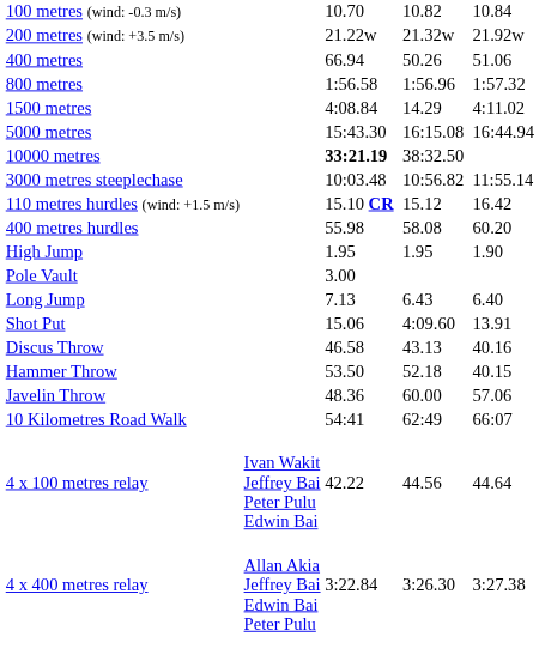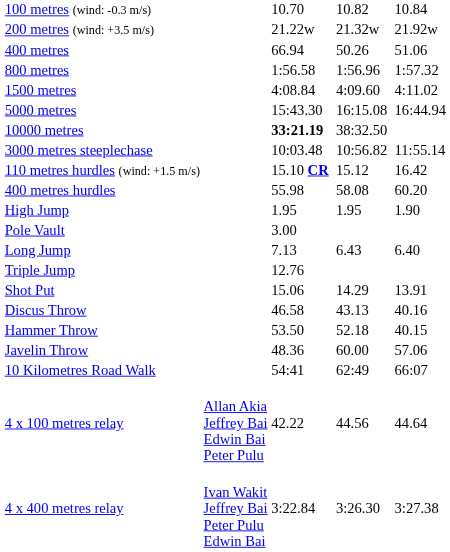1500 metres | column 5: 14.29 -> 4:09.60
+ row: Triple Jump | 12.76
Shot Put | column 5: 4:09.60 -> 14.29
4 x 100 metres relay | column 2: Ivan Wakit Jeffrey Bai Peter Pulu Edwin Bai -> Allan Akia Jeffrey Bai Edwin Bai Peter Pulu
4 x 400 metres relay | column 2: Allan Akia Jeffrey Bai Edwin Bai Peter Pulu -> Ivan Wakit Jeffrey Bai Peter Pulu Edwin Bai
